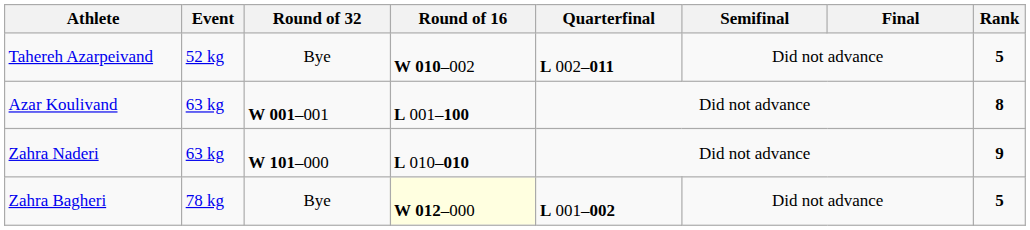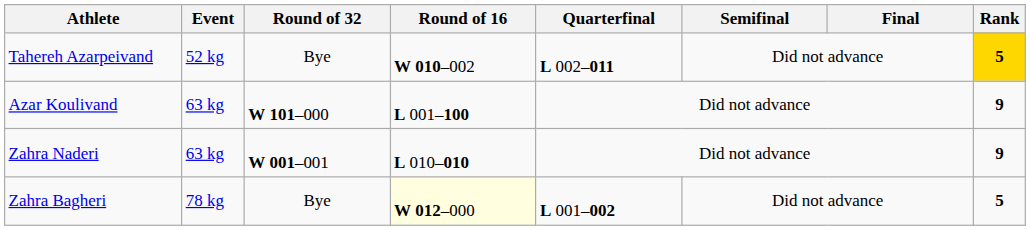Tahereh Azarpeivand | Rank: no background -> gold background
Azar Koulivand | Round of 32: W 001–001 -> W 101–000
Azar Koulivand | Rank: 8 -> 9
Zahra Naderi | Round of 32: W 101–000 -> W 001–001
